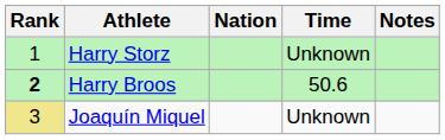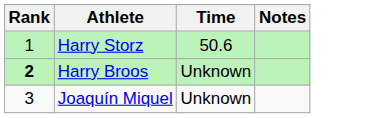- column: Nation
Harry Storz | Time: Unknown -> 50.6
Harry Broos | Time: 50.6 -> Unknown
Joaquín Miquel | Rank: khaki background -> no background
